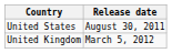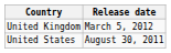rows swapped: United States <-> United Kingdom
